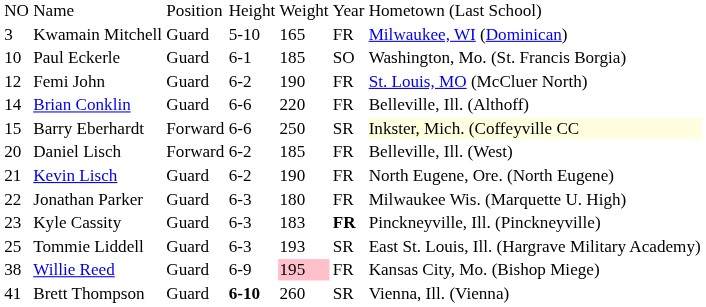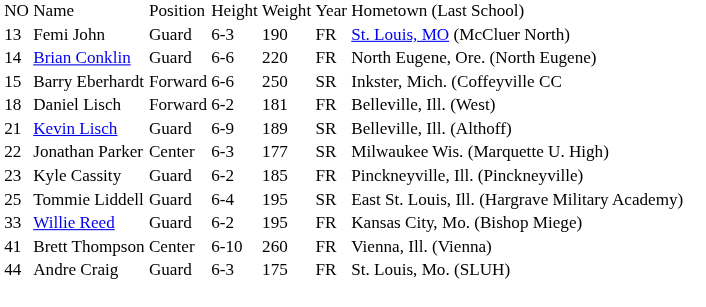- row: 3 | Kwamain Mitchell | Guard | 5-10 | 165 | FR | Milwaukee, WI (Dominican)
- row: 10 | Paul Eckerle | Guard | 6-1 | 185 | SO | Washington, Mo. (St. Francis Borgia)
Femi John | column 1: 12 -> 13
Femi John | column 4: 6-2 -> 6-3
Brian Conklin | column 7: Belleville, Ill. (Althoff) -> North Eugene, Ore. (North Eugene)
Barry Eberhardt | column 7: lightyellow background -> no background
Daniel Lisch | column 1: 20 -> 18
Daniel Lisch | column 5: 185 -> 181
Kevin Lisch | column 4: 6-2 -> 6-9
Kevin Lisch | column 5: 190 -> 189
Kevin Lisch | column 6: FR -> SR
Kevin Lisch | column 7: North Eugene, Ore. (North Eugene) -> Belleville, Ill. (Althoff)
Jonathan Parker | column 3: Guard -> Center
Jonathan Parker | column 5: 180 -> 177
Jonathan Parker | column 6: FR -> SR
Kyle Cassity | column 4: 6-3 -> 6-2
Kyle Cassity | column 5: 183 -> 185
Kyle Cassity | column 6: bold -> normal
Tommie Liddell | column 4: 6-3 -> 6-4
Tommie Liddell | column 5: 193 -> 195
Willie Reed | column 1: 38 -> 33
Willie Reed | column 4: 6-9 -> 6-2
Willie Reed | column 5: pink background -> no background
Brett Thompson | column 3: Guard -> Center
Brett Thompson | column 4: bold -> normal
Brett Thompson | column 6: SR -> FR
+ row: 44 | Andre Craig | Guard | 6-3 | 175 | FR | St. Louis, Mo. (SLUH)
